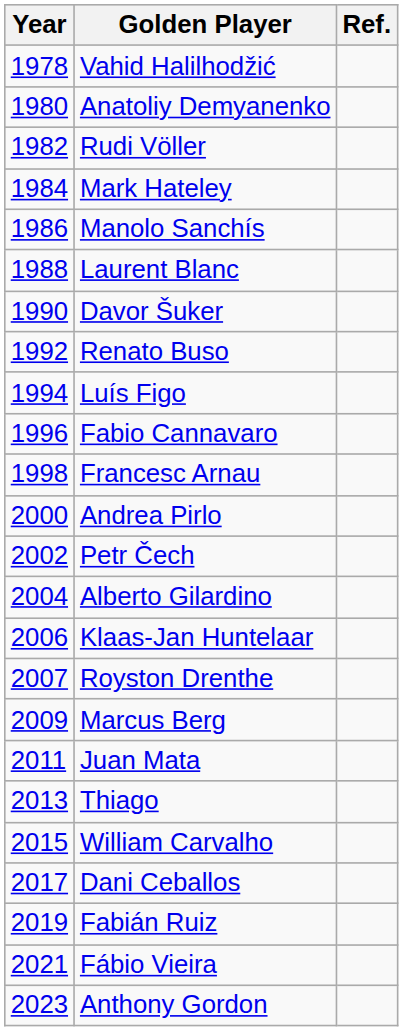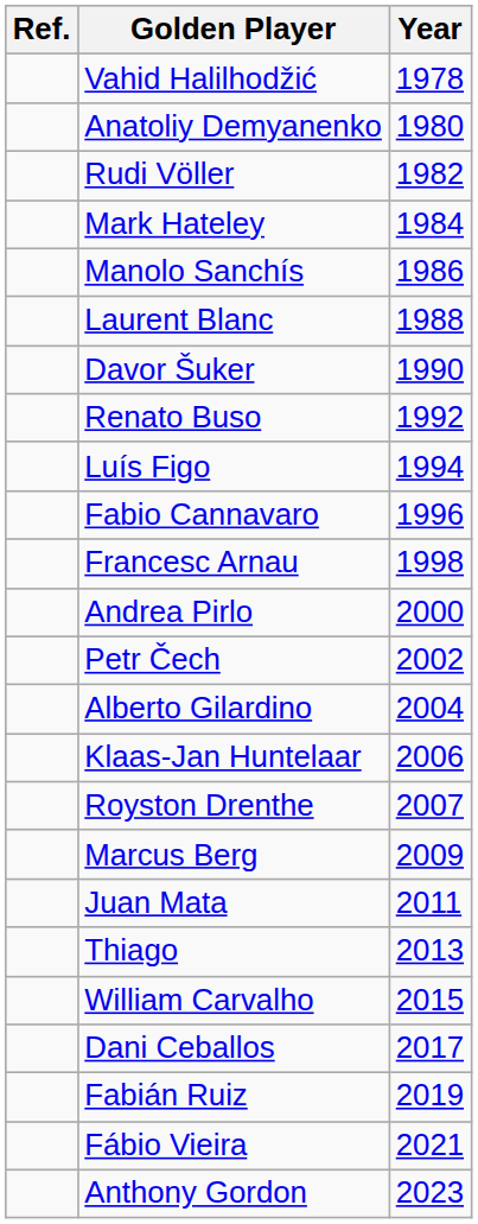columns swapped: Year <-> Ref.
